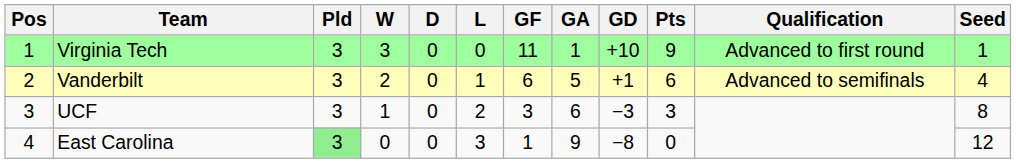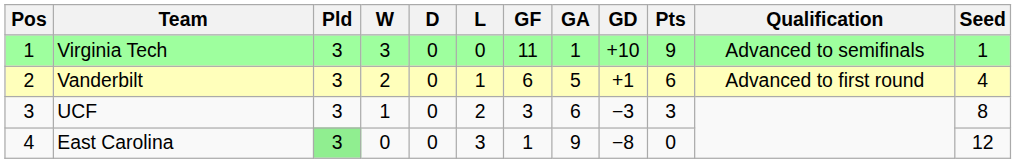Virginia Tech | Qualification: Advanced to first round -> Advanced to semifinals
Vanderbilt | Qualification: Advanced to semifinals -> Advanced to first round
